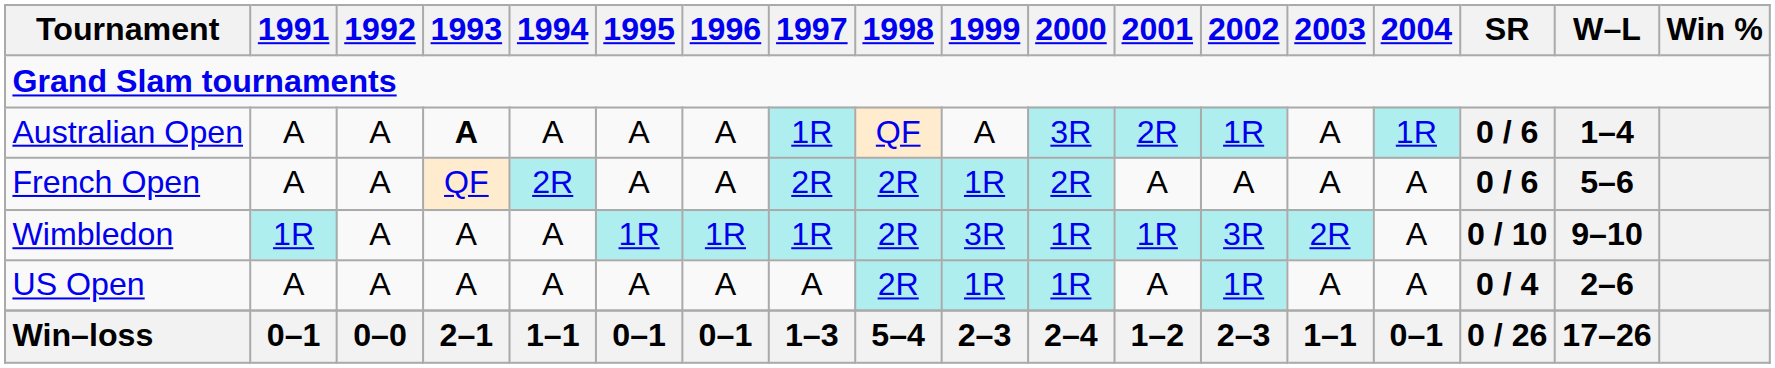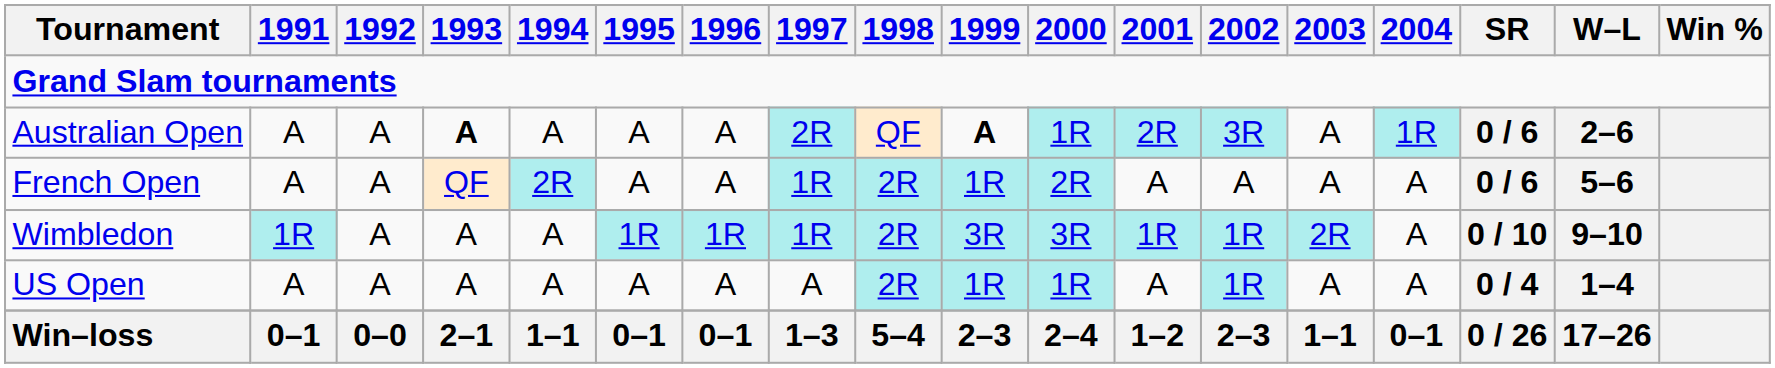Australian Open | 1997: 1R -> 2R
Australian Open | 1999: normal -> bold
Australian Open | 2000: 3R -> 1R
Australian Open | 2002: 1R -> 3R
Australian Open | W–L: 1–4 -> 2–6
French Open | 1997: 2R -> 1R
Wimbledon | 2000: 1R -> 3R
Wimbledon | 2002: 3R -> 1R
US Open | W–L: 2–6 -> 1–4
